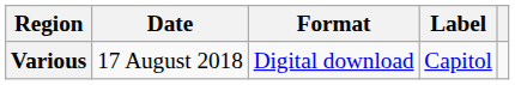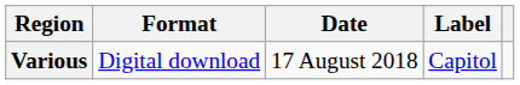columns swapped: Date <-> Format
